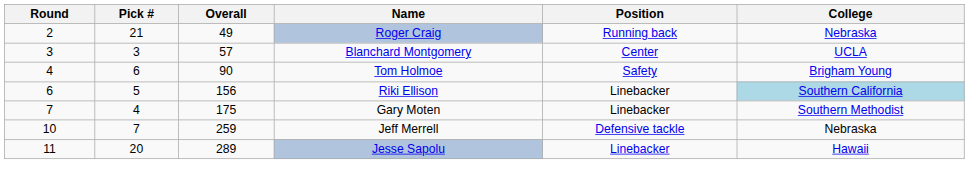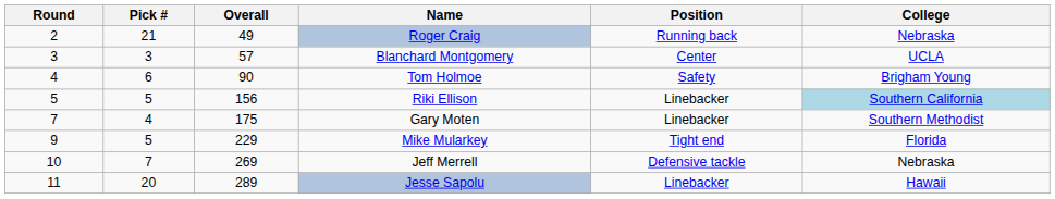Riki Ellison | Round: 6 -> 5
+ row: 9 | 5 | 229 | Mike Mularkey | Tight end | Florida
Jeff Merrell | Overall: 259 -> 269
